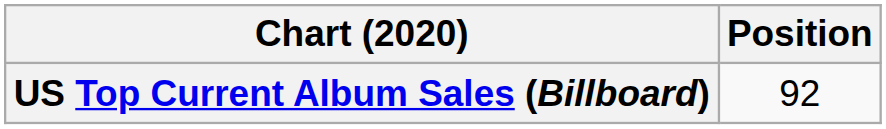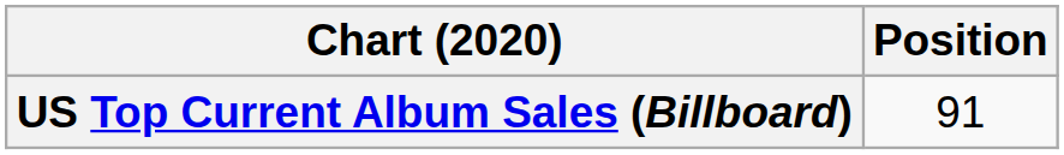US Top Current Album Sales (Billboard) | Position: 92 -> 91
